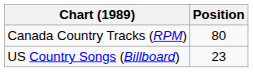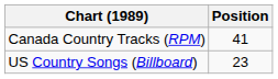Canada Country Tracks (RPM) | Position: 80 -> 41
